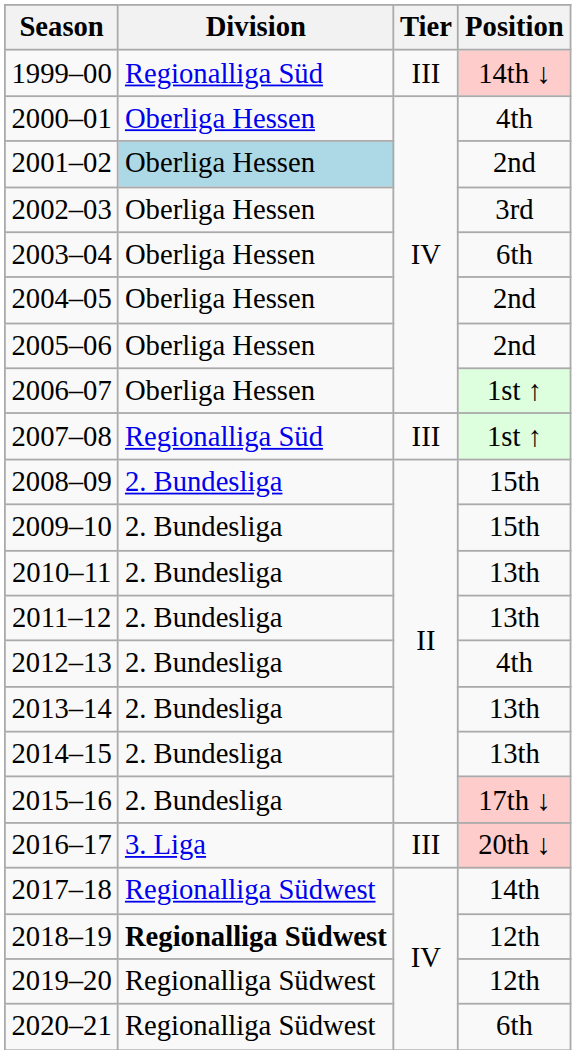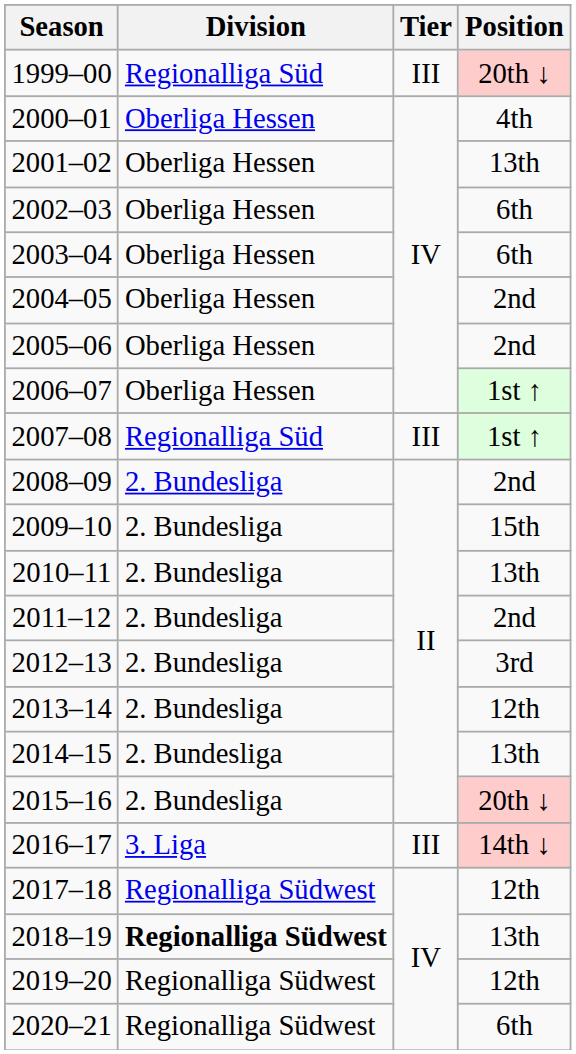1999–00 | Position: 14th ↓ -> 20th ↓
2001–02 | Division: lightblue background -> no background
2001–02 | Position: 2nd -> 13th
2002–03 | Position: 3rd -> 6th
2008–09 | Position: 15th -> 2nd
2011–12 | Position: 13th -> 2nd
2012–13 | Position: 4th -> 3rd
2013–14 | Position: 13th -> 12th
2015–16 | Position: 17th ↓ -> 20th ↓
2016–17 | Position: 20th ↓ -> 14th ↓
2017–18 | Position: 14th -> 12th
2018–19 | Position: 12th -> 13th
